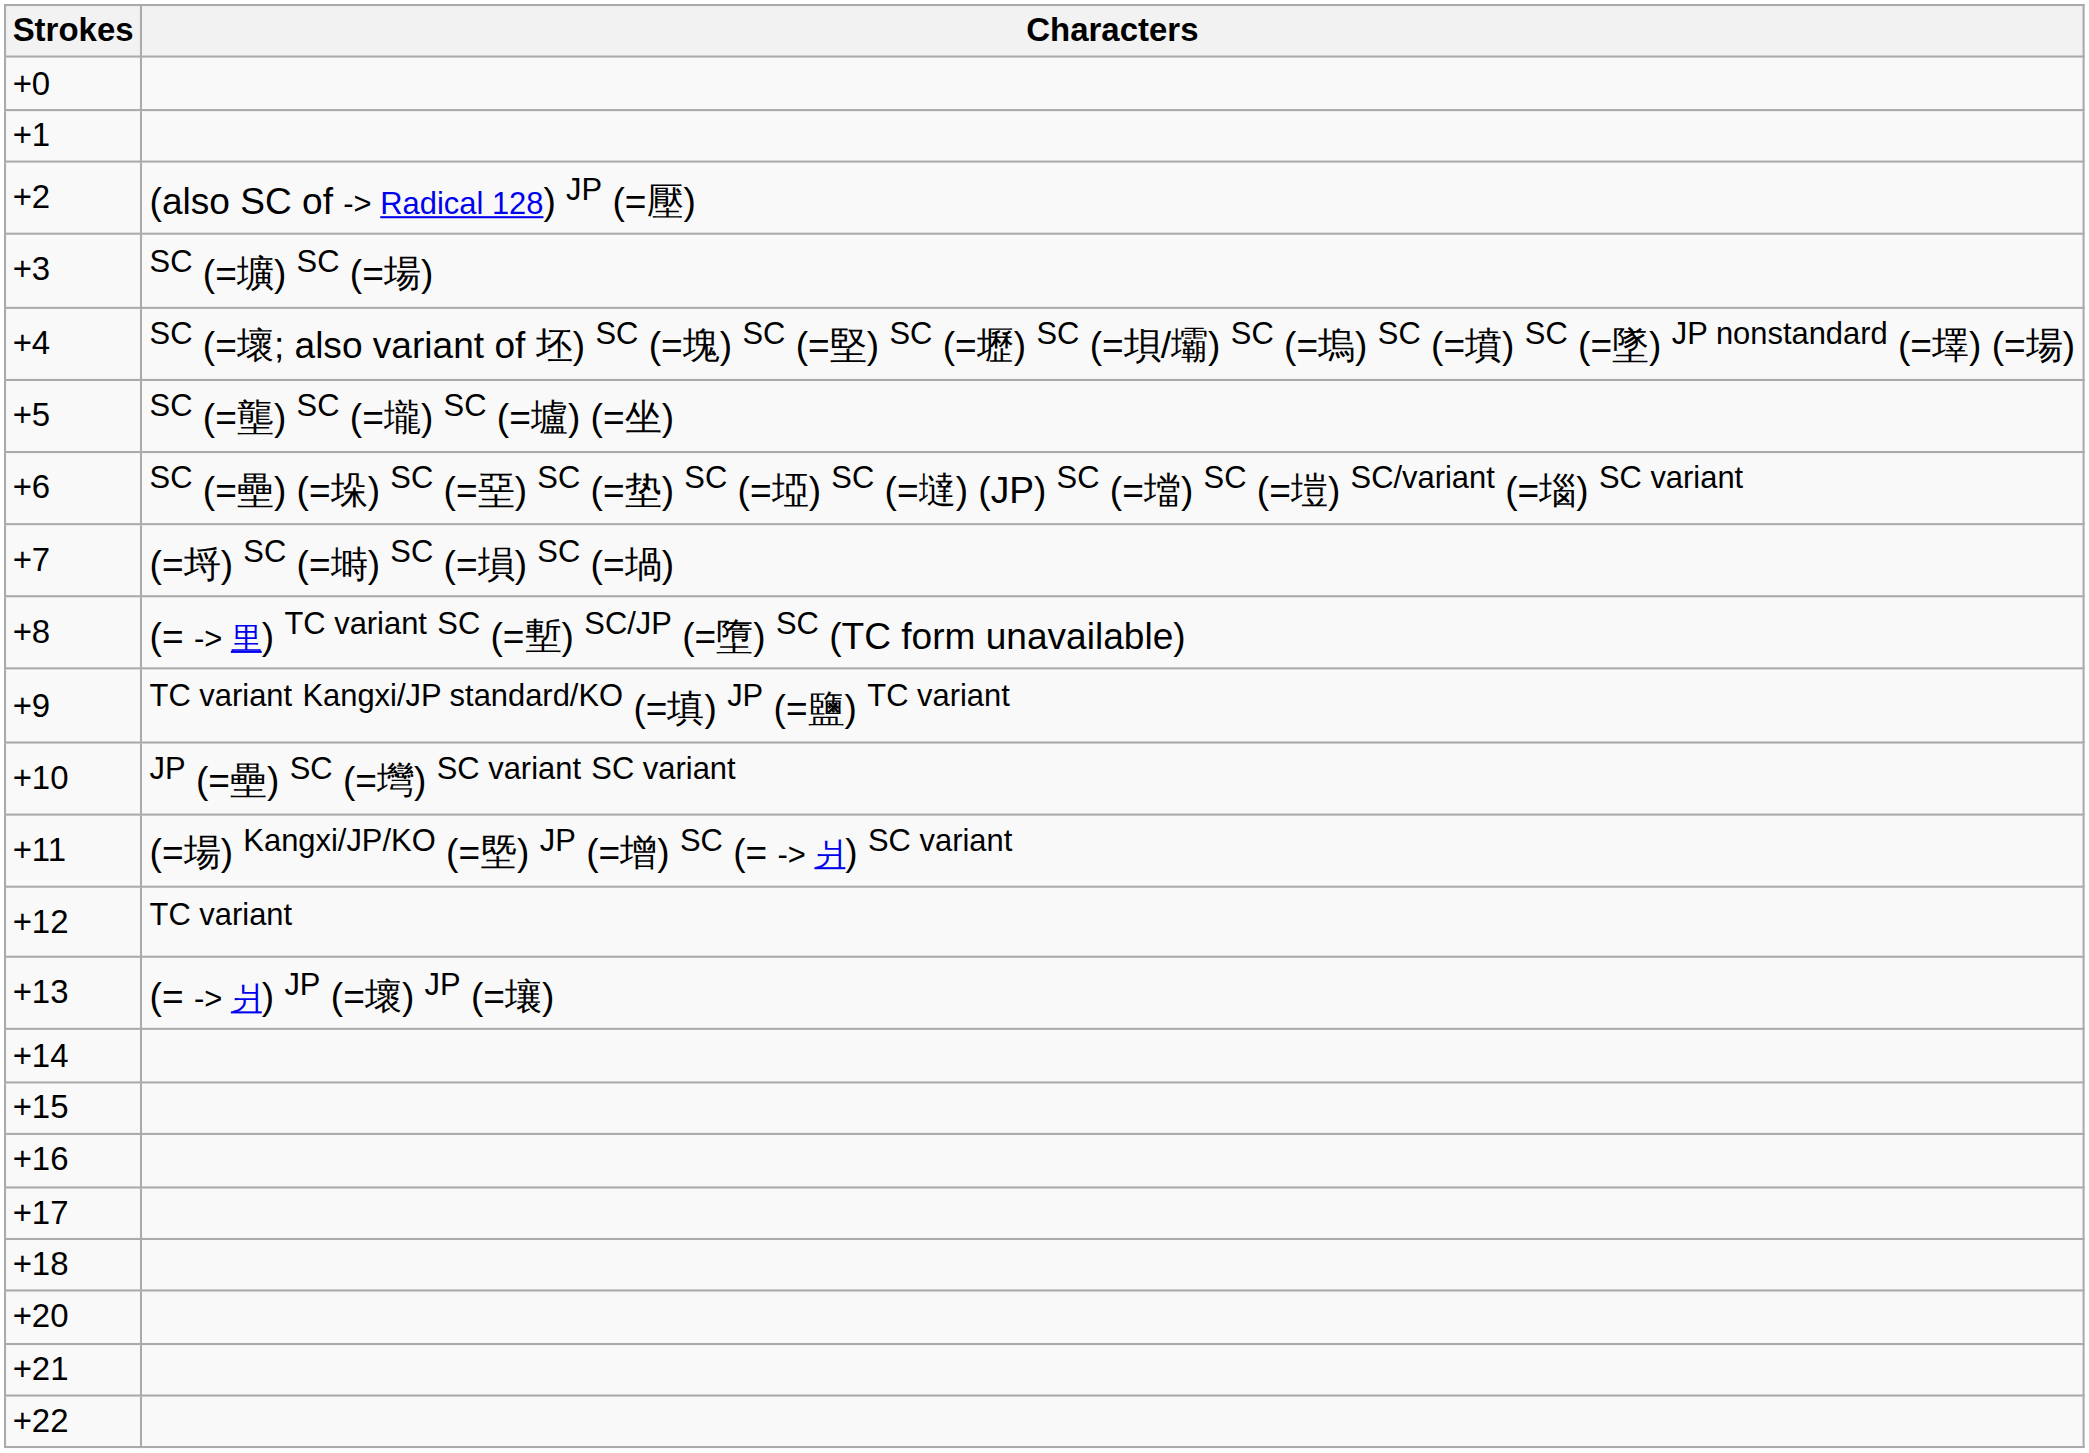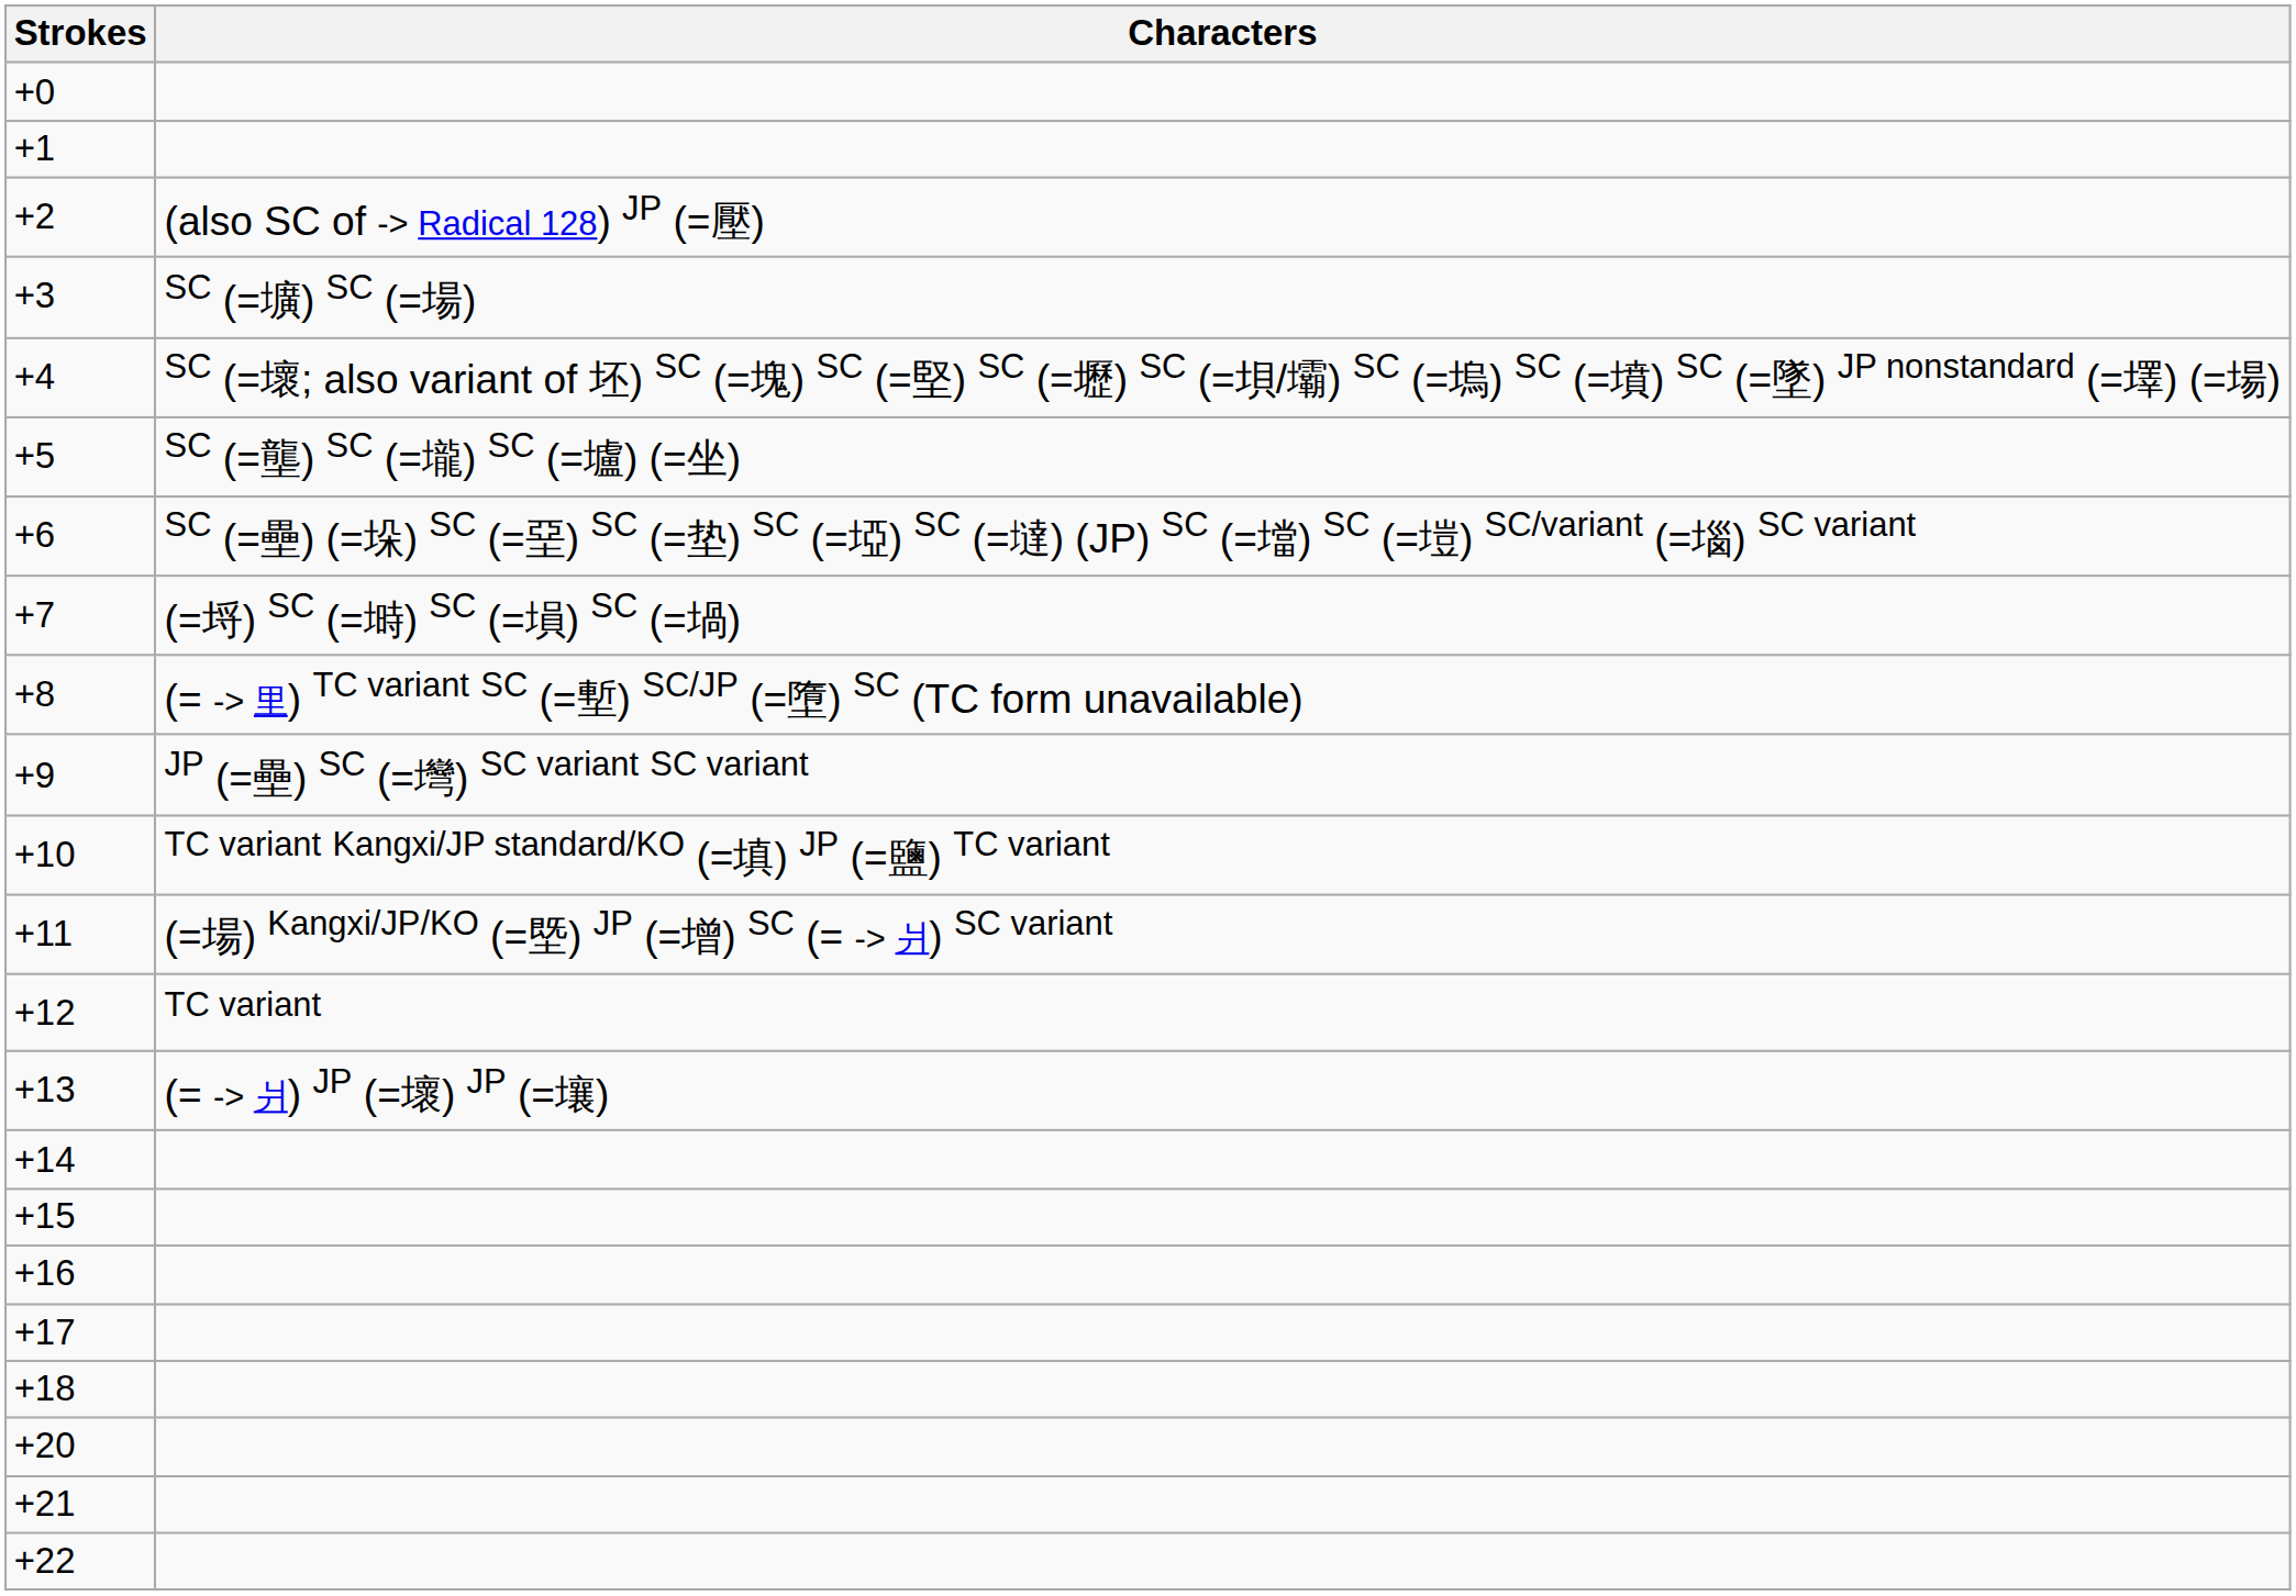+9 | Characters: TC variant Kangxi/JP standard/KO (=填) JP (=鹽) TC variant -> JP (=壘) SC (=壪) SC variant SC variant
+10 | Characters: JP (=壘) SC (=壪) SC variant SC variant -> TC variant Kangxi/JP standard/KO (=填) JP (=鹽) TC variant
